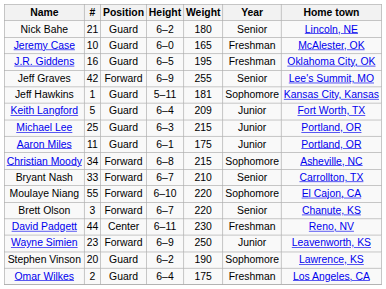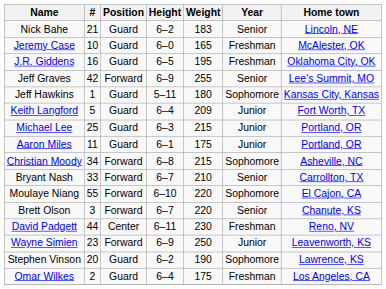Nick Bahe | Weight: 180 -> 183
Jeff Hawkins | Weight: 181 -> 180
